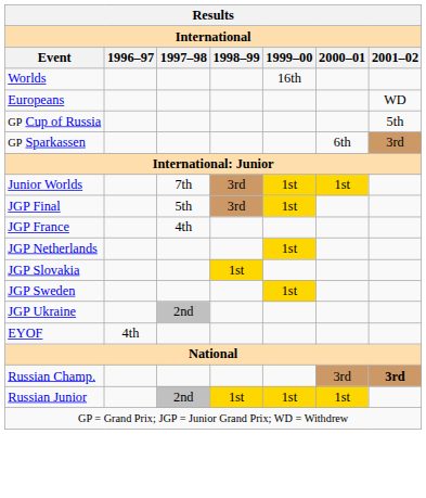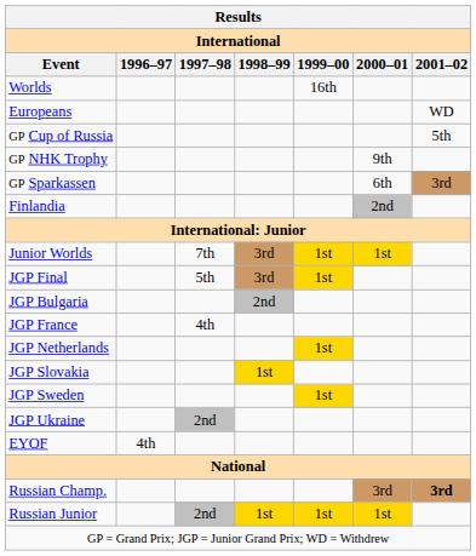+ row: GP NHK Trophy | 9th
+ row: Finlandia | 2nd
+ row: JGP Bulgaria | 2nd
